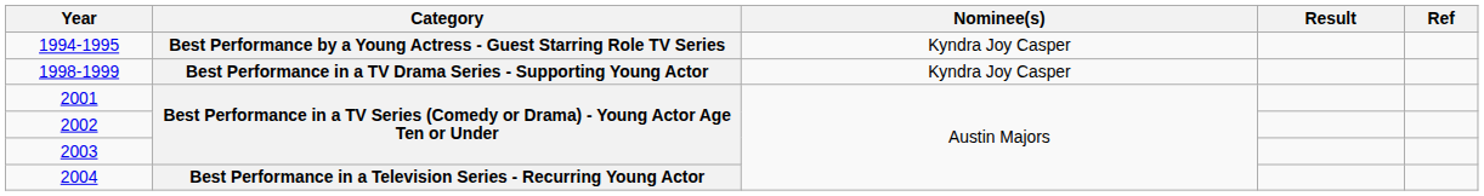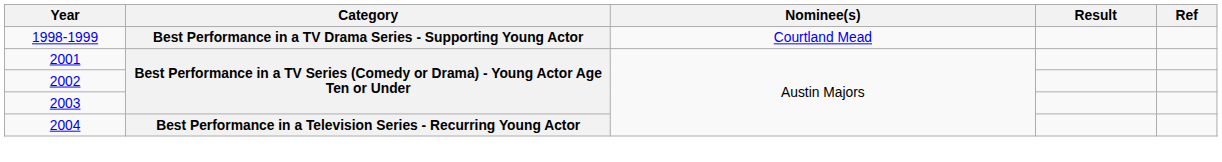- row: 1994-1995 | Best Performance by a Young Actress - Guest Starring Role TV Series | Kyndra Joy Casper
1998-1999 | Nominee(s): Kyndra Joy Casper -> Courtland Mead
